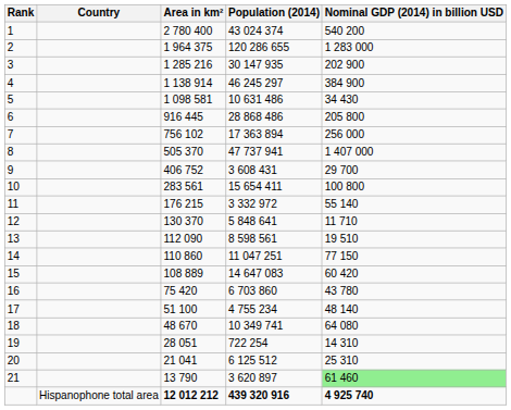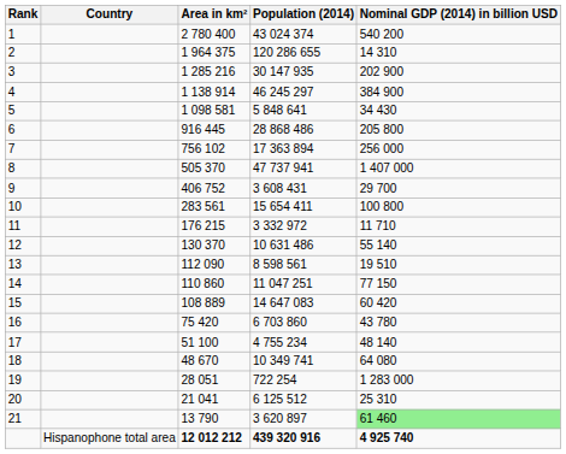2 | Nominal GDP (2014) in billion USD: 1 283 000 -> 14 310
5 | Population (2014): 10 631 486 -> 5 848 641
11 | Nominal GDP (2014) in billion USD: 55 140 -> 11 710
12 | Population (2014): 5 848 641 -> 10 631 486
12 | Nominal GDP (2014) in billion USD: 11 710 -> 55 140
19 | Nominal GDP (2014) in billion USD: 14 310 -> 1 283 000
